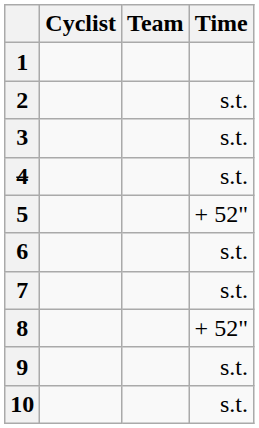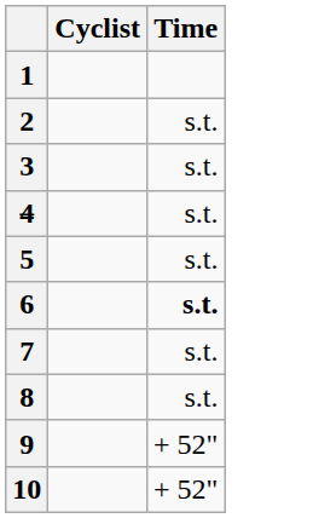- column: Team
5 | Time: + 52" -> s.t.
6 | Time: normal -> bold
8 | Time: + 52" -> s.t.
9 | Time: s.t. -> + 52"
10 | Time: s.t. -> + 52"
